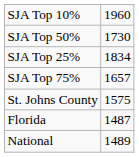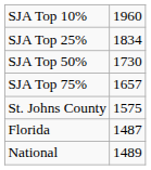rows swapped: SJA Top 25% <-> SJA Top 50%
